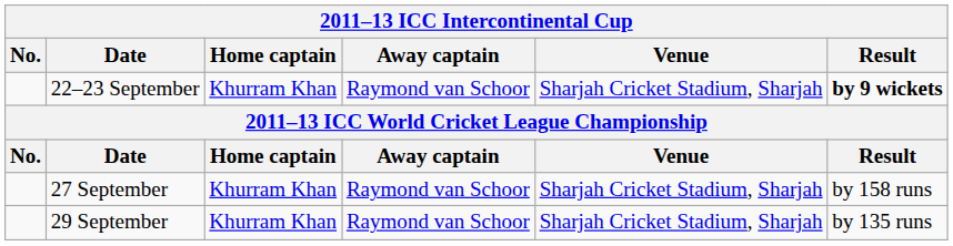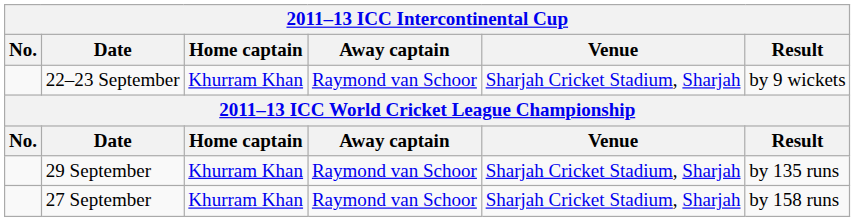22–23 September | Result: bold -> normal
rows swapped: 27 September <-> 29 September
